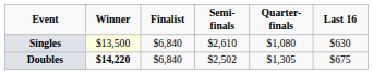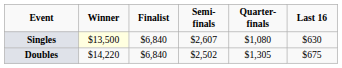Singles | Semi-finals: $2,610 -> $2,607
Doubles | Winner: bold -> normal
